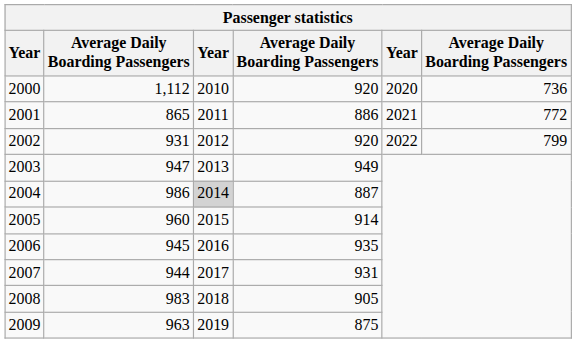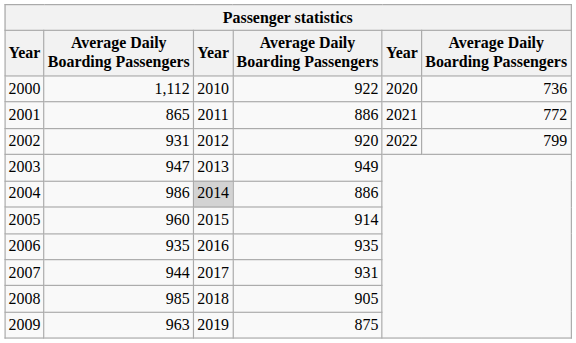2000 | column 4: 920 -> 922
2004 | column 4: 887 -> 886
2006 | column 2: 945 -> 935
2008 | column 2: 983 -> 985
